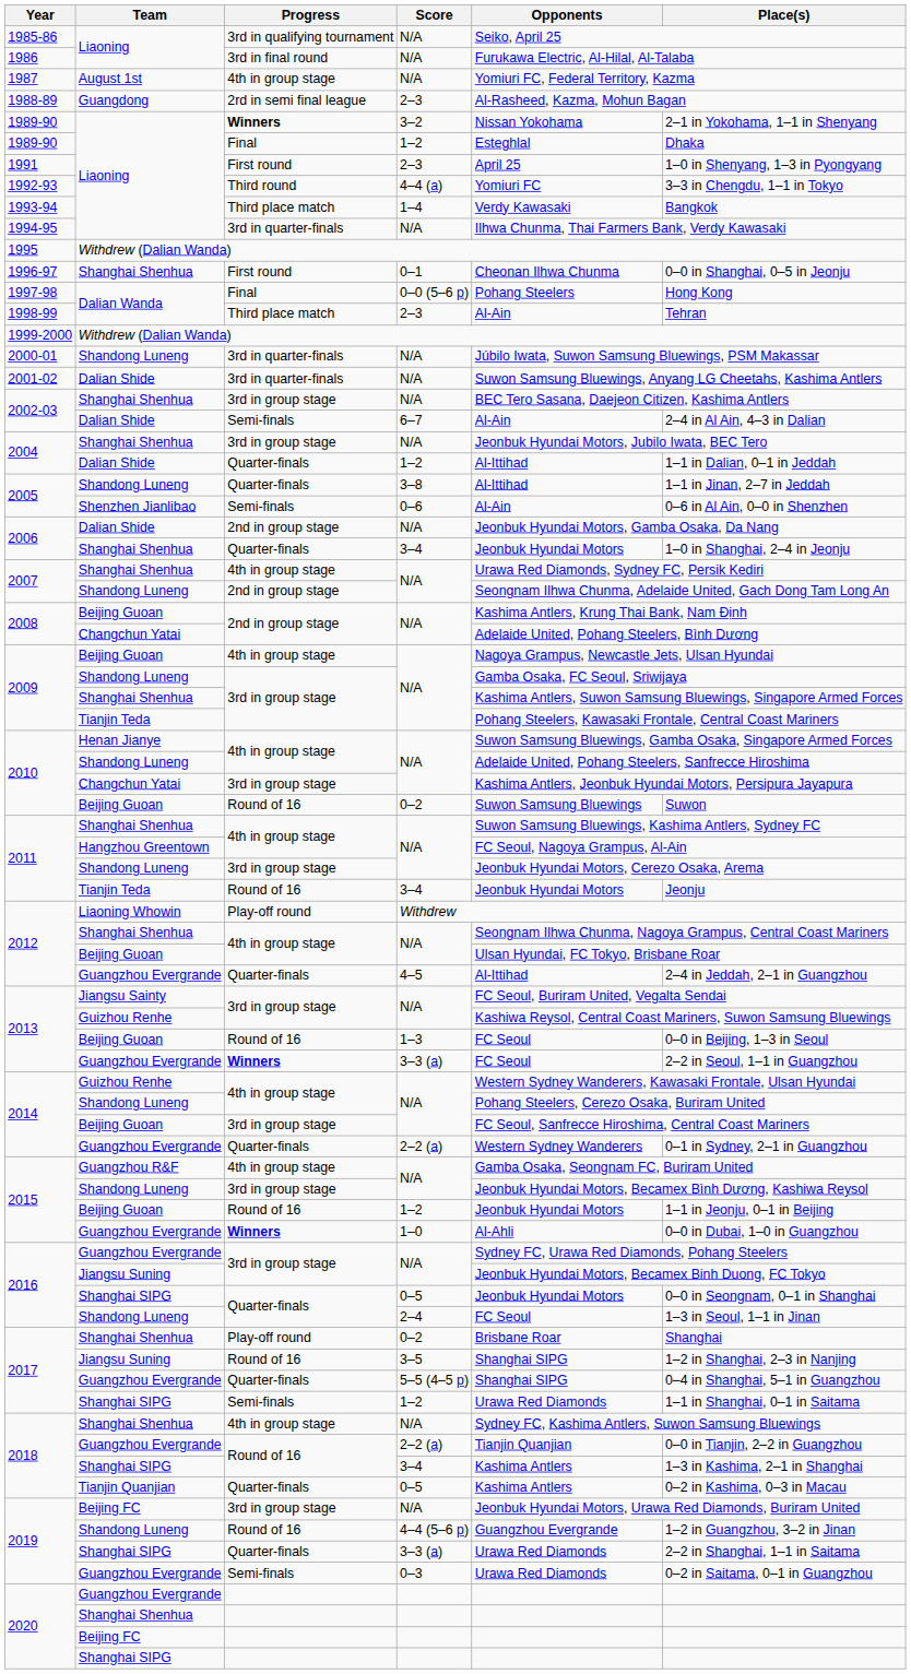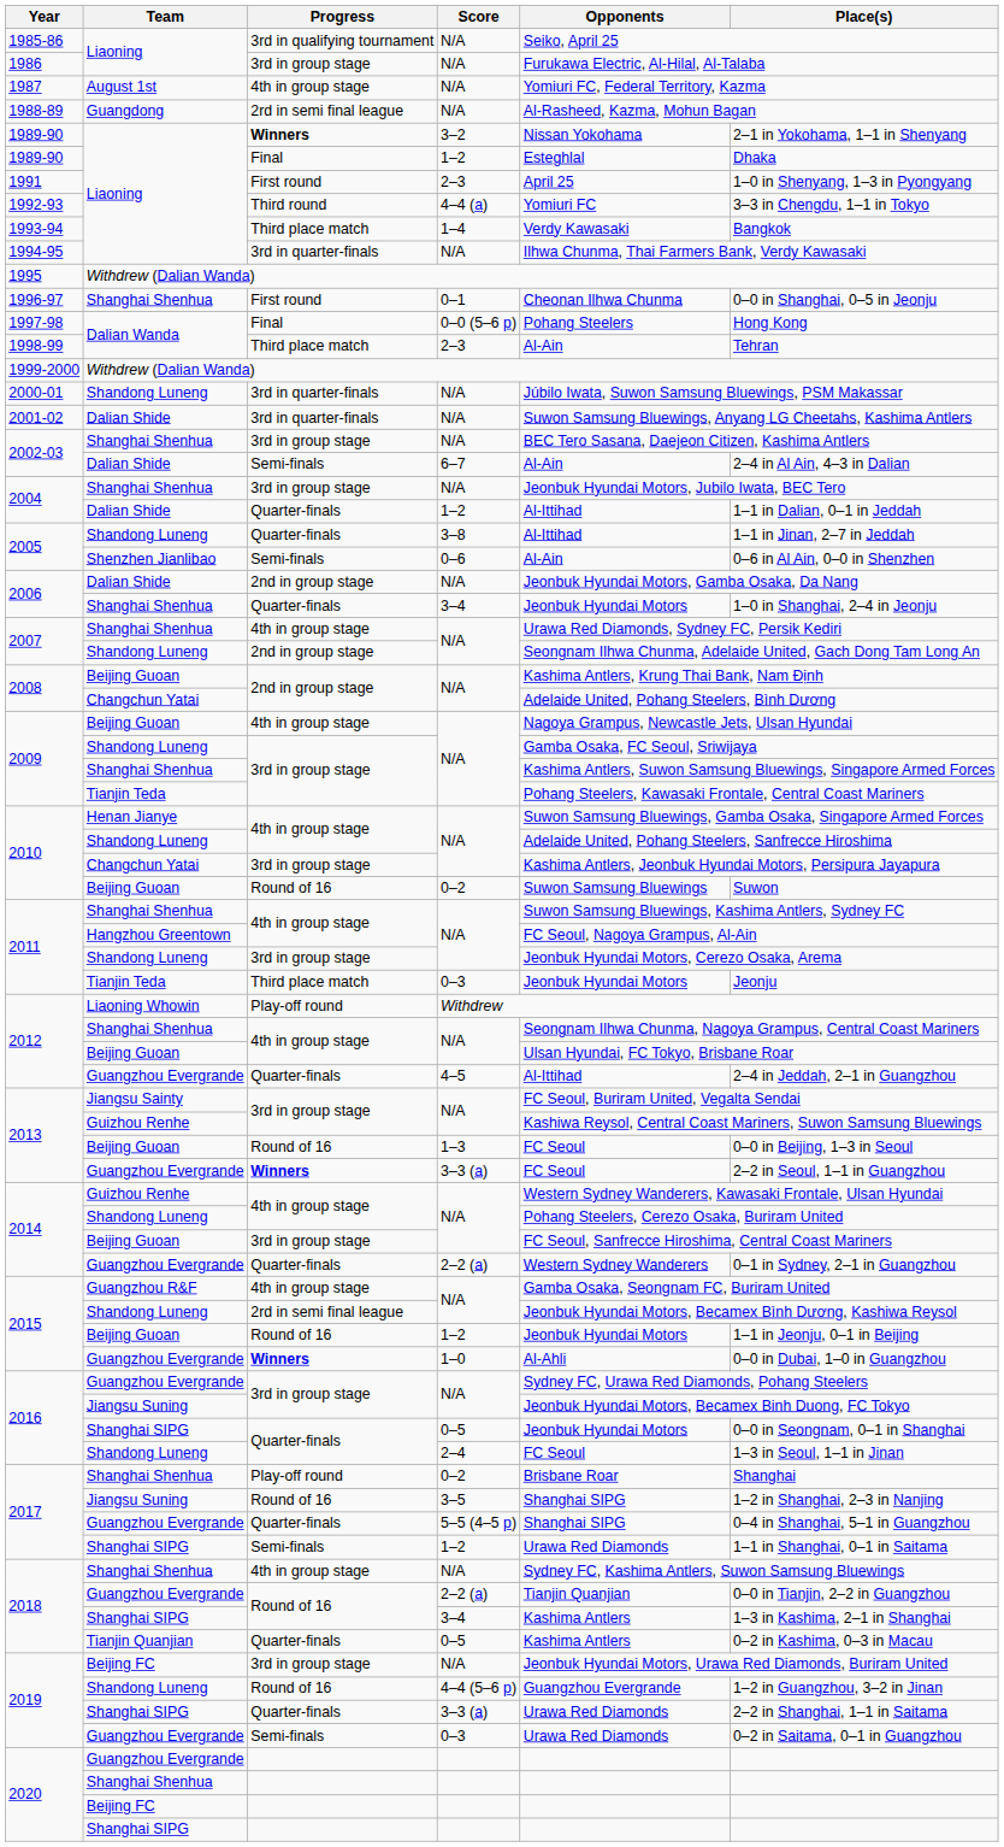1986 | Progress: 3rd in final round -> 3rd in group stage
1988-89 | Score: 2–3 -> N/A
2011 / Tianjin Teda | Progress: Round of 16 -> Third place match
2011 / Tianjin Teda | Score: 3–4 -> 0–3
2015 / Shandong Luneng | Progress: 3rd in group stage -> 2rd in semi final league
